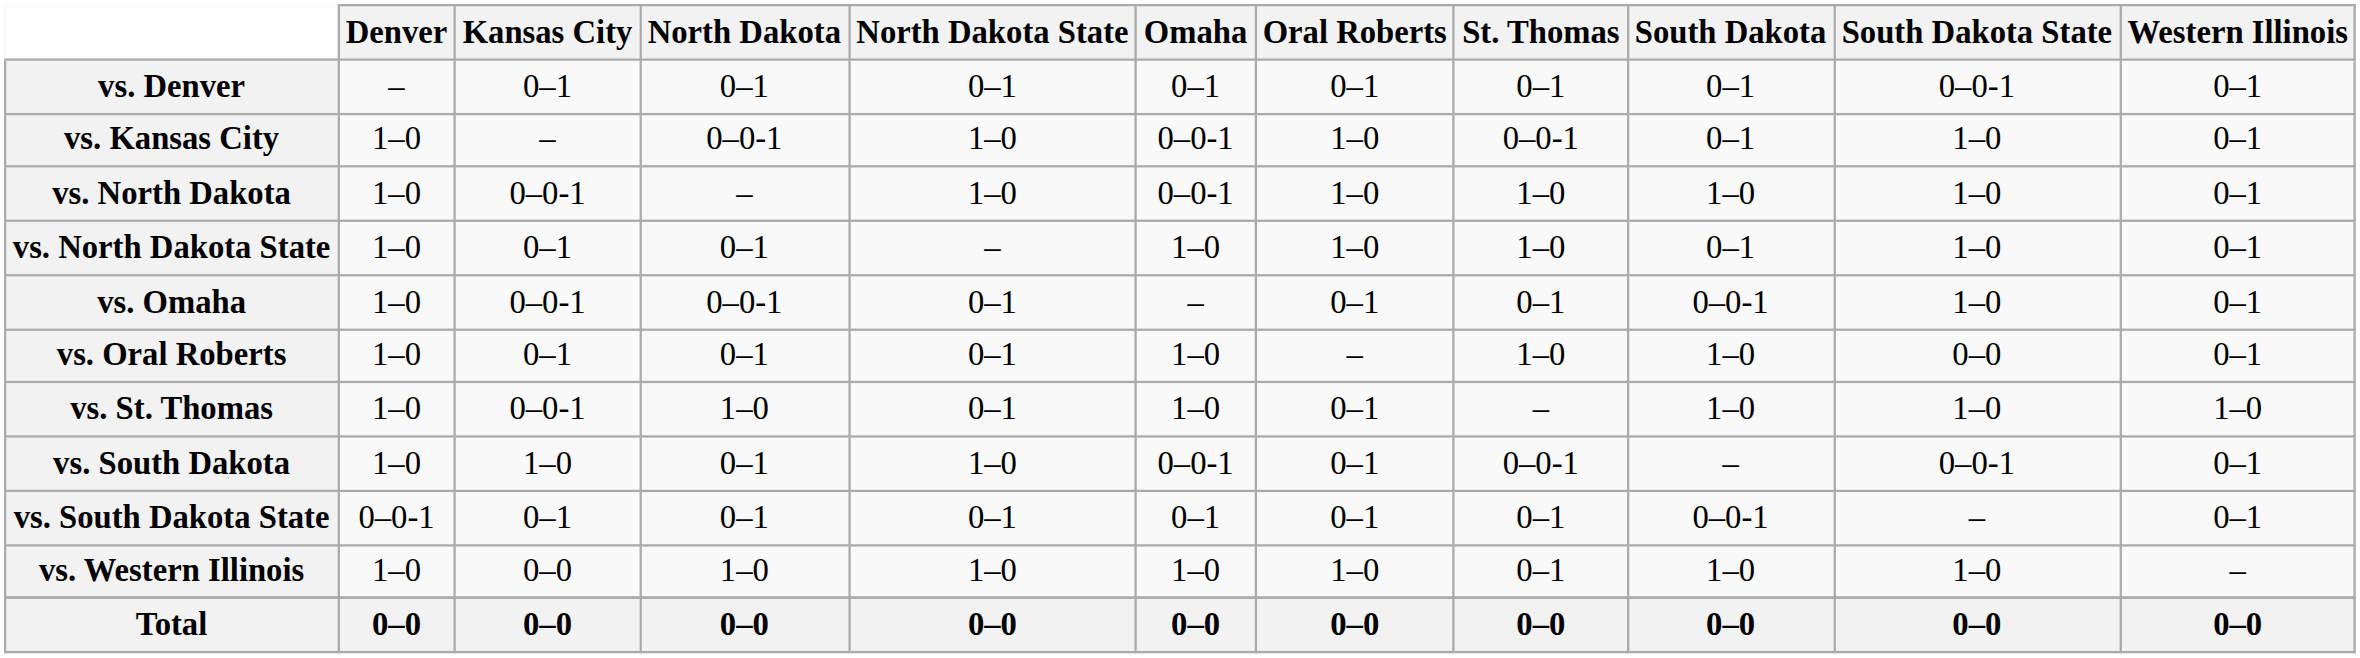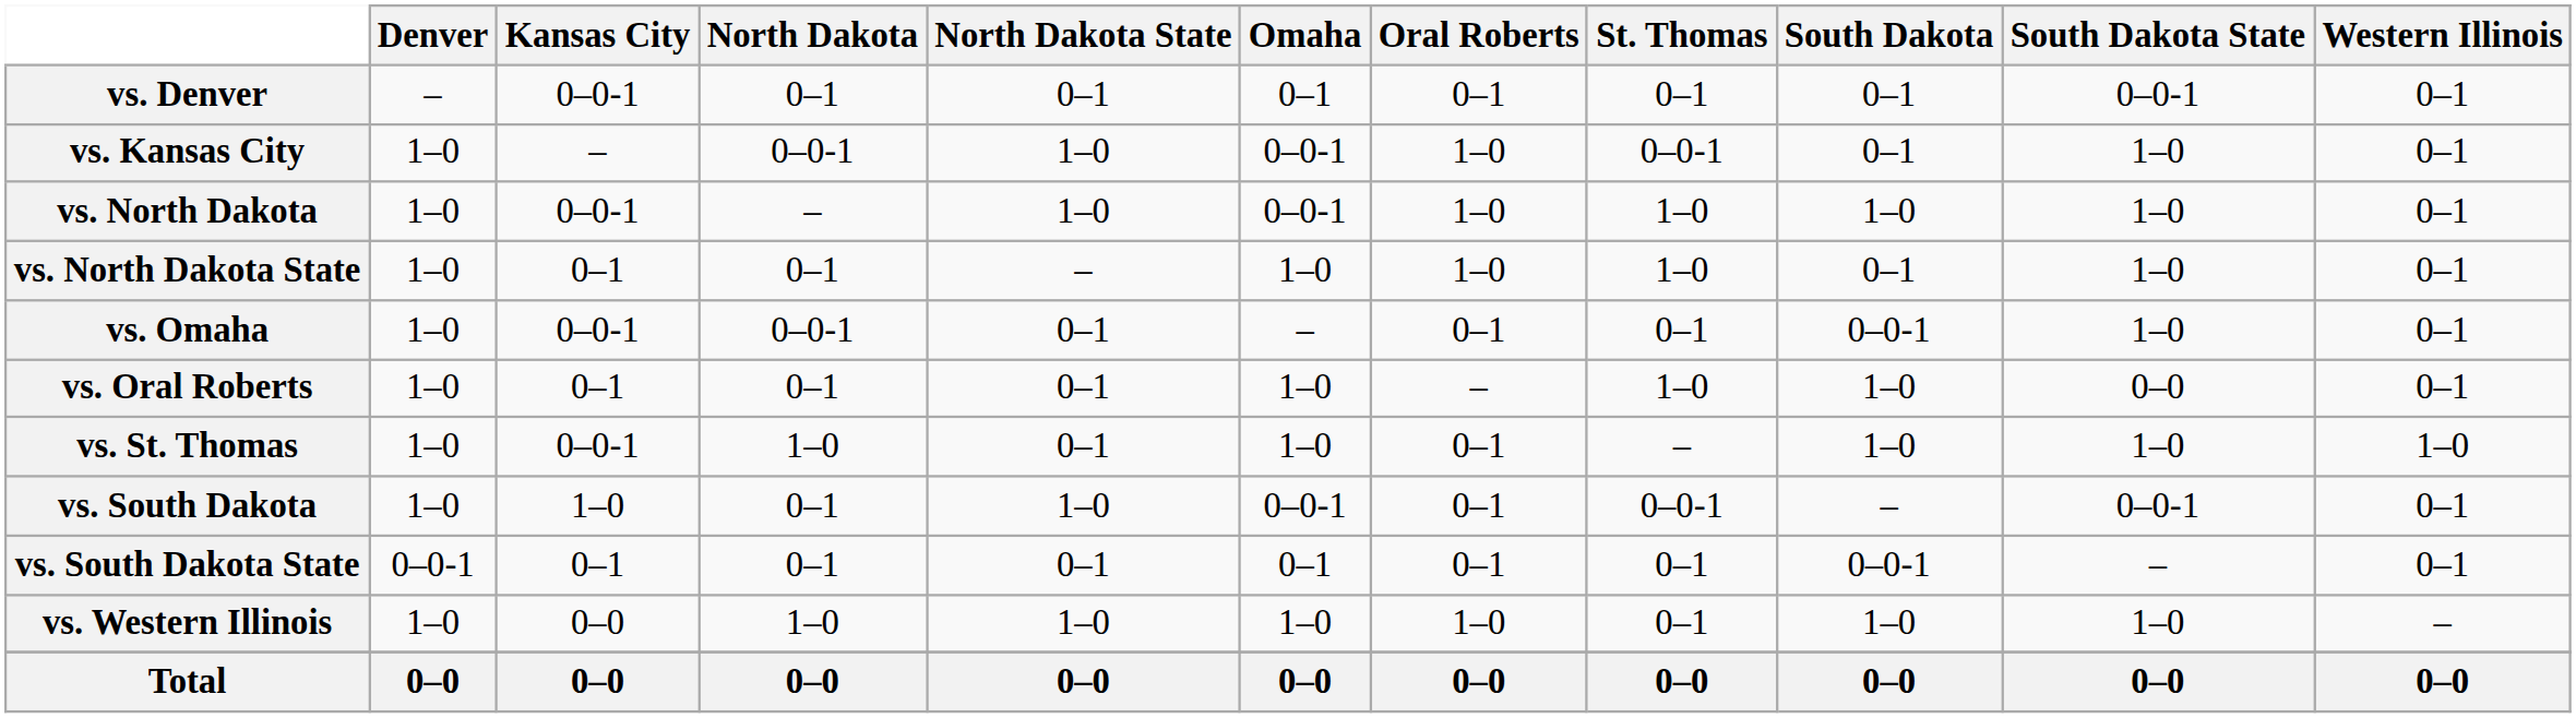vs. Denver | Kansas City: 0–1 -> 0–0-1
